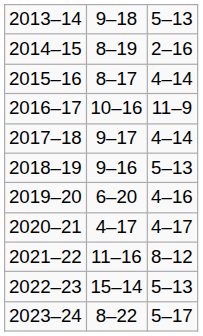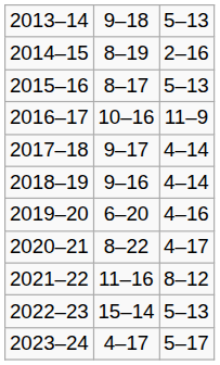2015–16 | column 3: 4–14 -> 5–13
2018–19 | column 3: 5–13 -> 4–14
2020–21 | column 2: 4–17 -> 8–22
2023–24 | column 2: 8–22 -> 4–17
